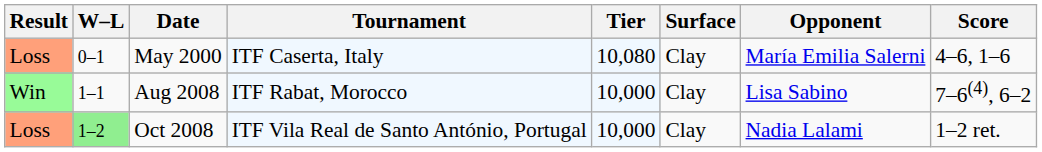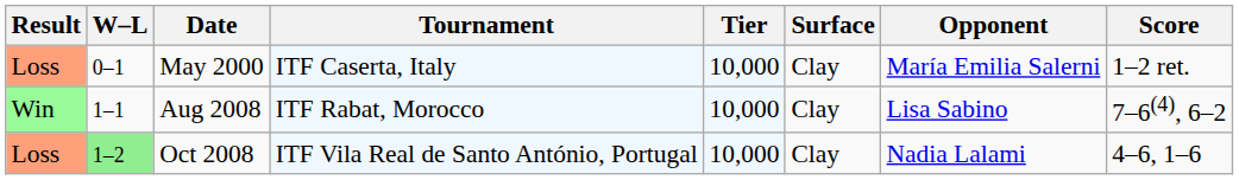May 2000 | Tier: 10,080 -> 10,000
May 2000 | Score: 4–6, 1–6 -> 1–2 ret.
Oct 2008 | Score: 1–2 ret. -> 4–6, 1–6
